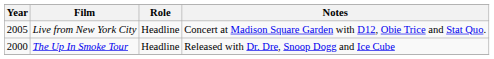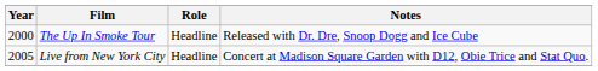rows swapped: The Up In Smoke Tour <-> Live from New York City
